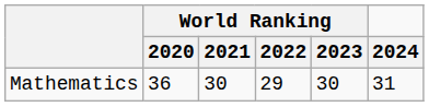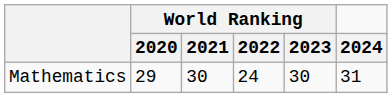Mathematics | World Ranking / 2020: 36 -> 29
Mathematics | World Ranking / 2022: 29 -> 24
